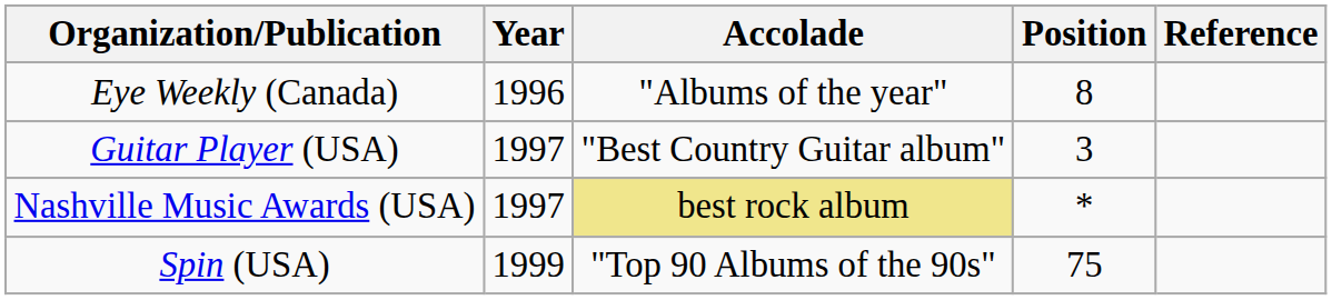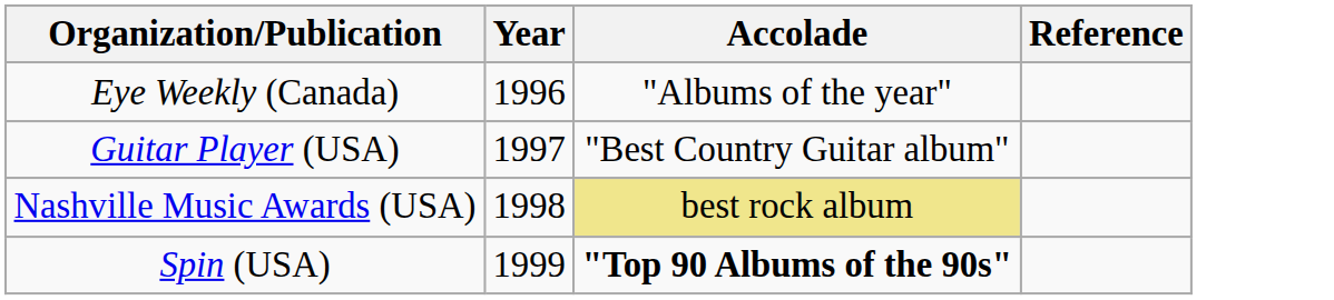- column: Position | 8 | 3 | * | 75
Nashville Music Awards (USA) | Year: 1997 -> 1998
Spin (USA) | Accolade: normal -> bold
